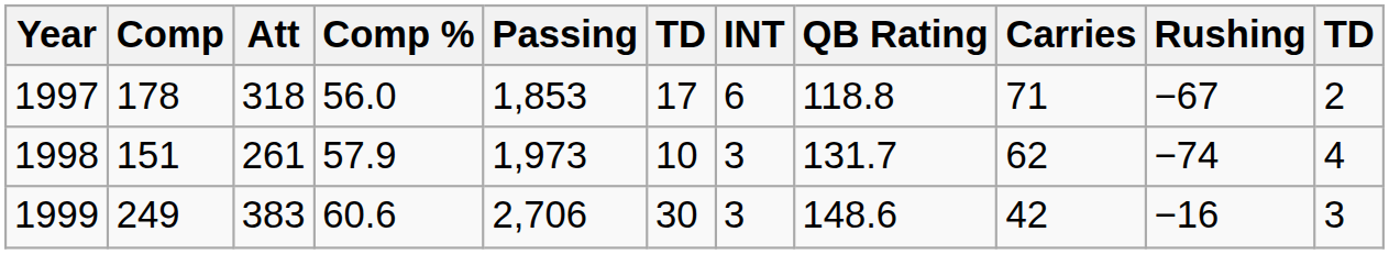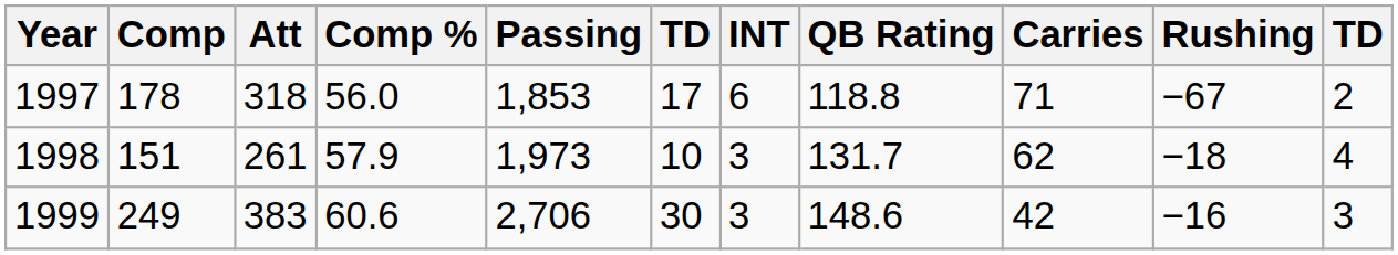1998 | Rushing: −74 -> −18
